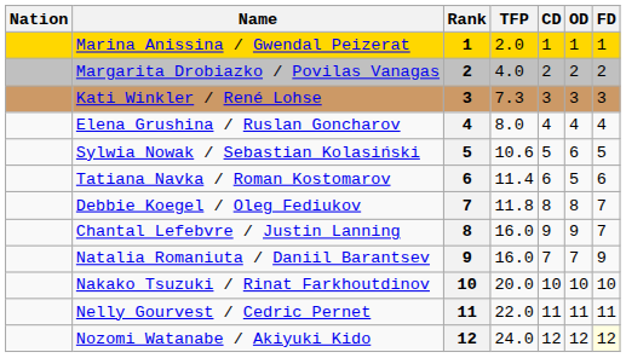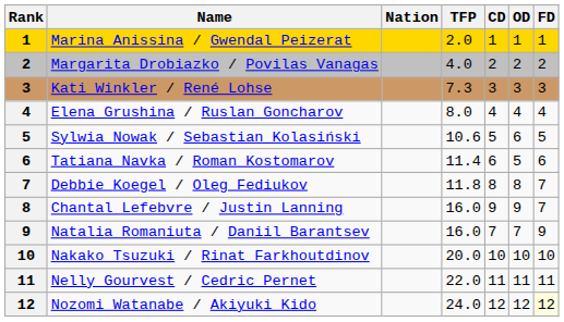columns swapped: Rank <-> Nation
